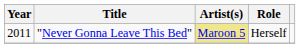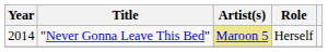"Never Gonna Leave This Bed" | Year: 2011 -> 2014
